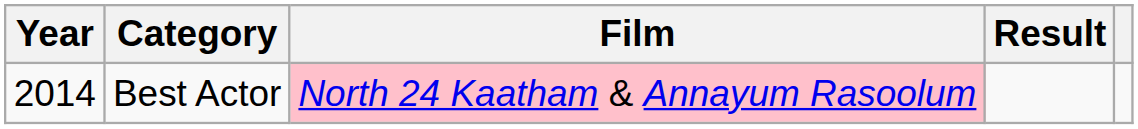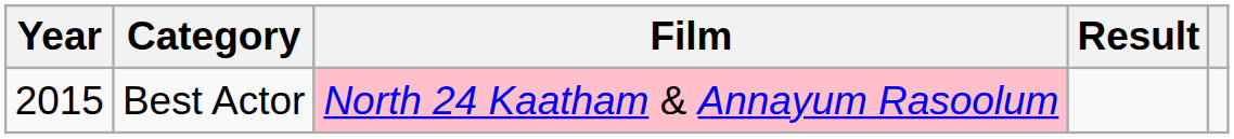Best Actor | Year: 2014 -> 2015
